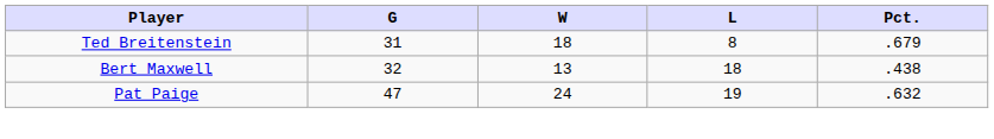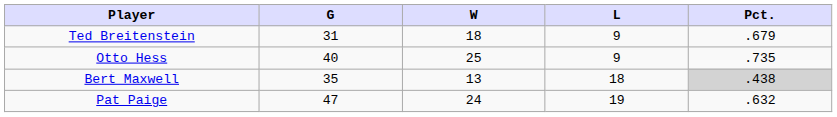Ted Breitenstein | L: 8 -> 9
+ row: Otto Hess | 40 | 25 | 9 | .735
Bert Maxwell | G: 32 -> 35
Bert Maxwell | Pct.: no background -> lightgrey background
